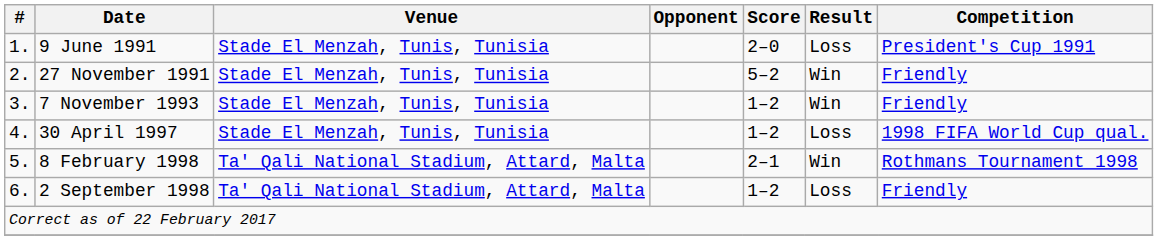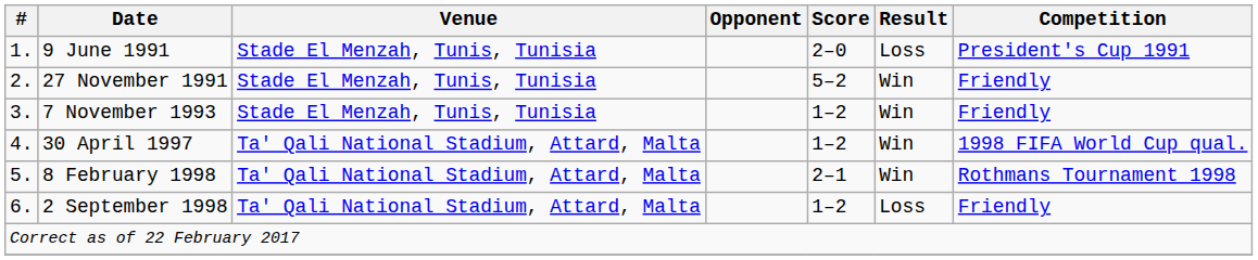30 April 1997 | Venue: Stade El Menzah, Tunis, Tunisia -> Ta' Qali National Stadium, Attard, Malta
30 April 1997 | Result: Loss -> Win
